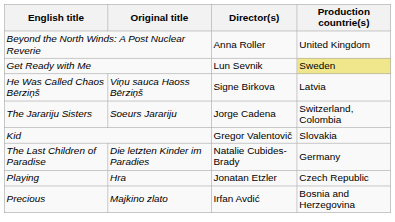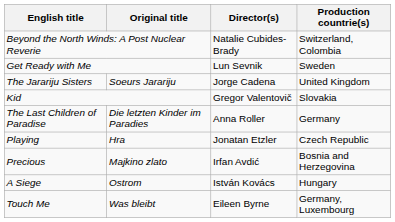Beyond the North Winds: A Post Nuclear Reverie | Director(s): Anna Roller -> Natalie Cubides-Brady
Beyond the North Winds: A Post Nuclear Reverie | Production countrie(s): United Kingdom -> Switzerland, Colombia
Get Ready with Me | Production countrie(s): khaki background -> no background
- row: He Was Called Chaos Bērziņš | Viņu sauca Haoss Bērziņš | Signe Birkova | Latvia
The Jarariju Sisters | Production countrie(s): Switzerland, Colombia -> United Kingdom
The Last Children of Paradise | Director(s): Natalie Cubides-Brady -> Anna Roller
+ row: A Siege | Ostrom | István Kovács | Hungary
+ row: Touch Me | Was bleibt | Eileen Byrne | Germany, Luxembourg
